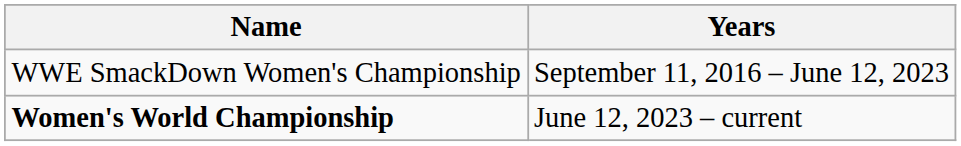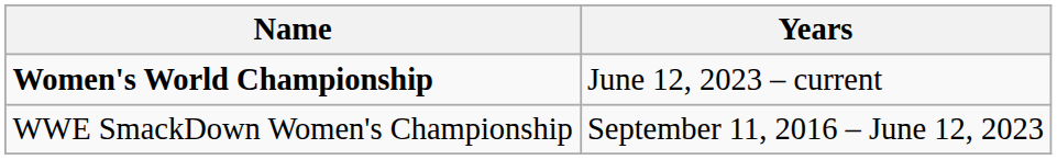rows swapped: WWE SmackDown Women's Championship <-> Women's World Championship
